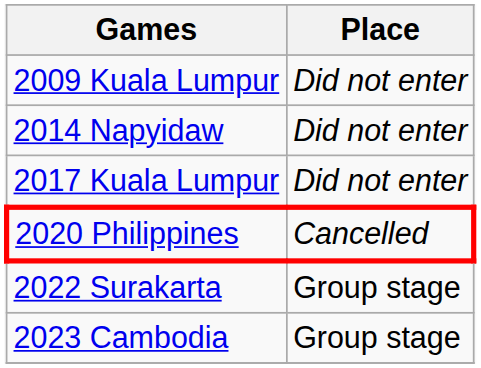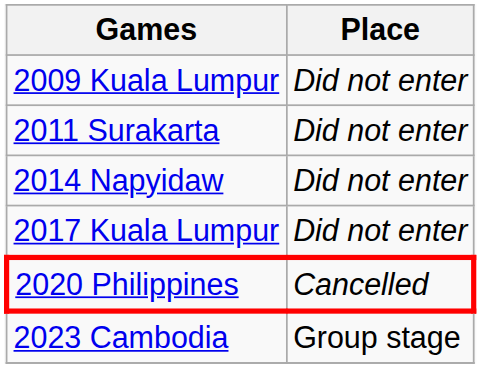+ row: 2011 Surakarta | Did not enter
- row: 2022 Surakarta | Group stage
